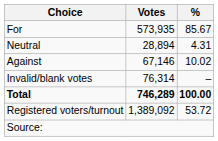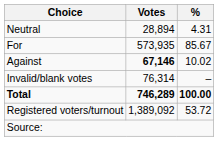rows swapped: For <-> Neutral
Against | Votes: normal -> bold
